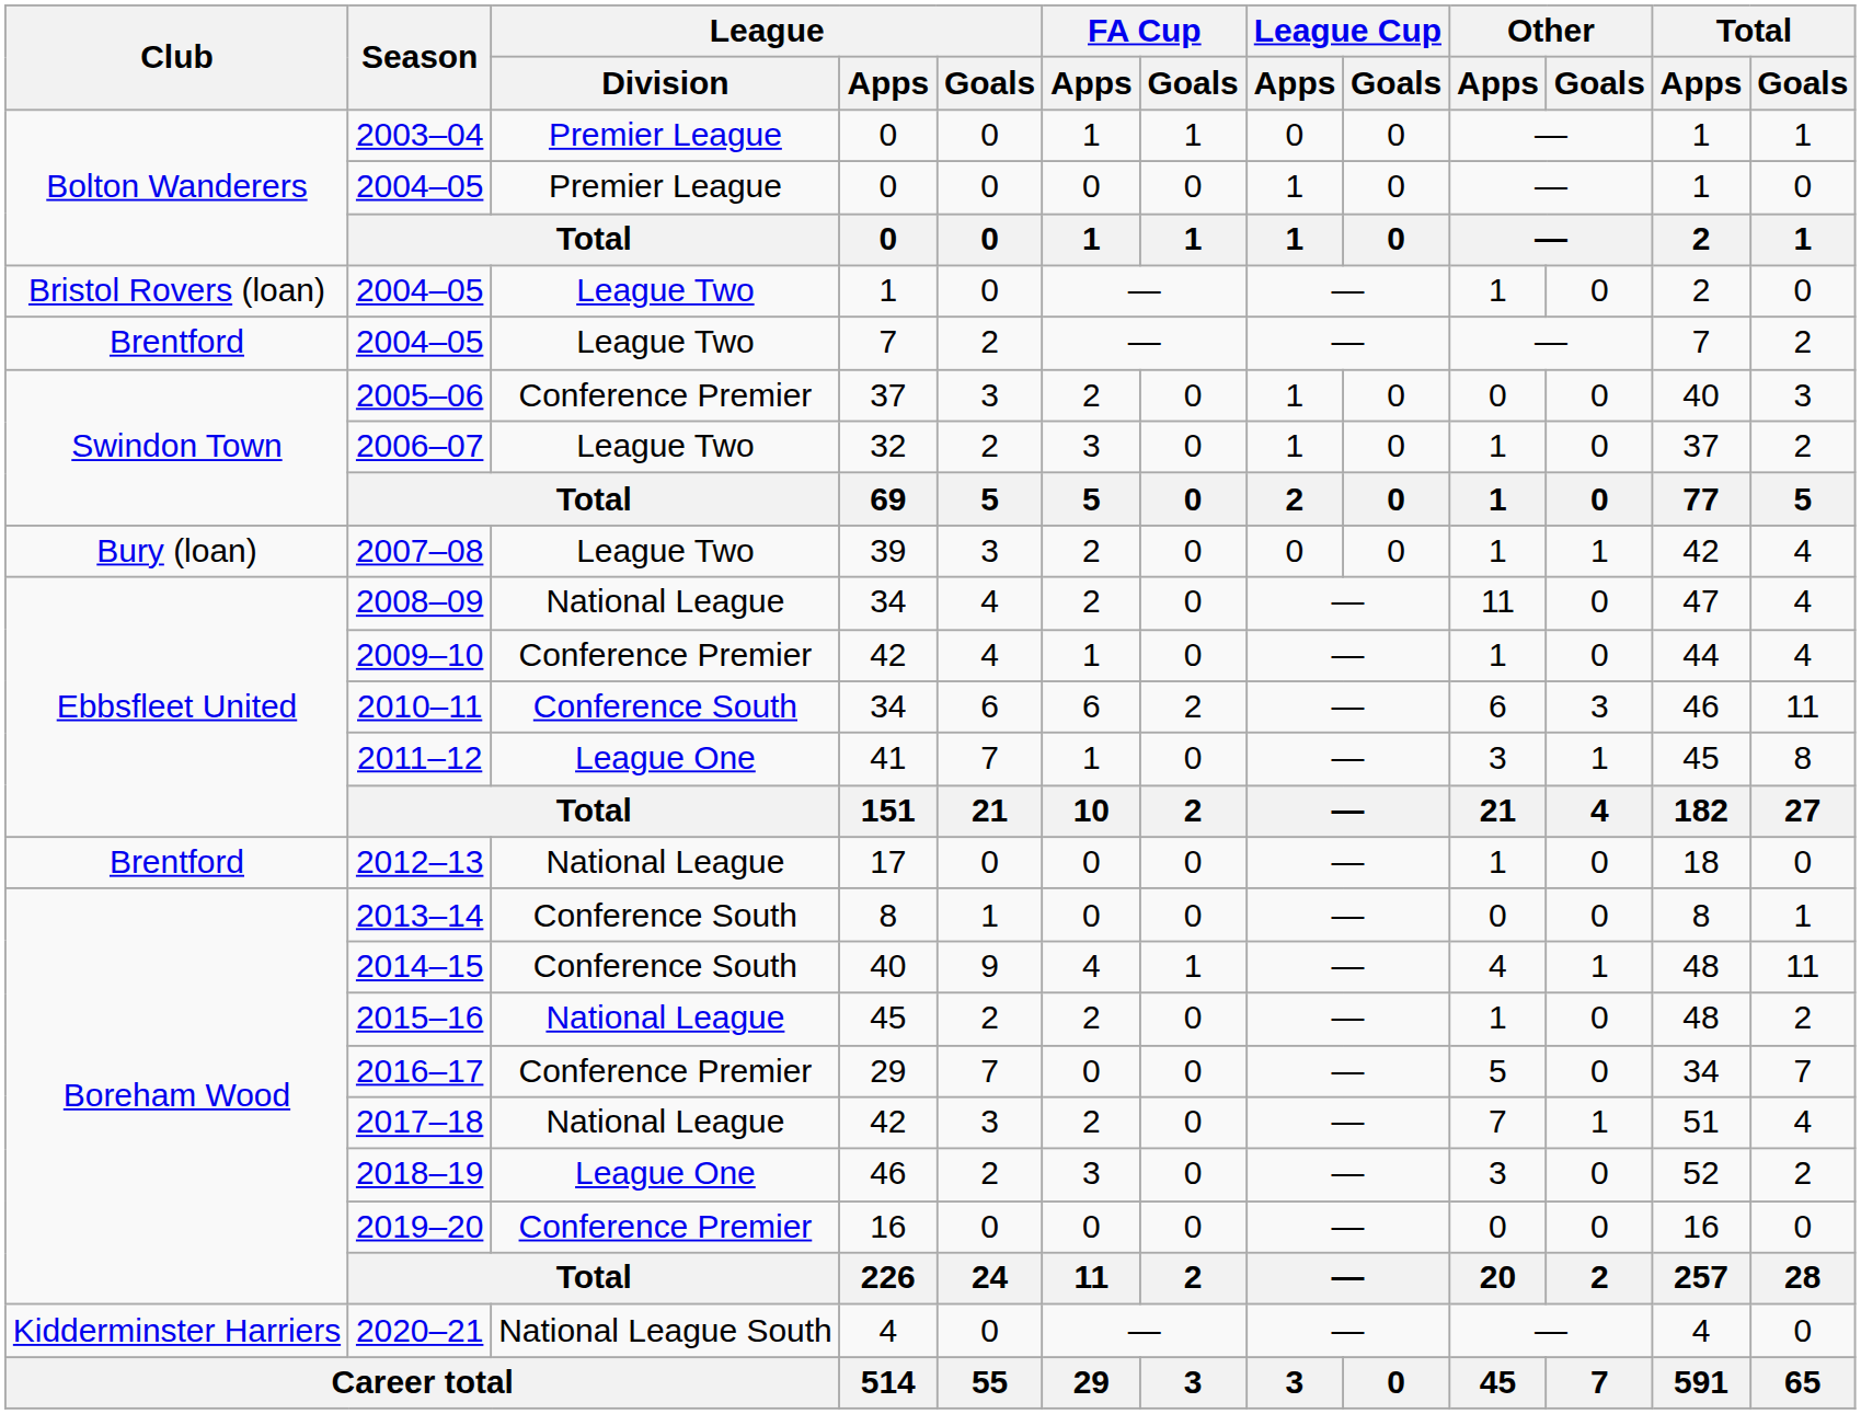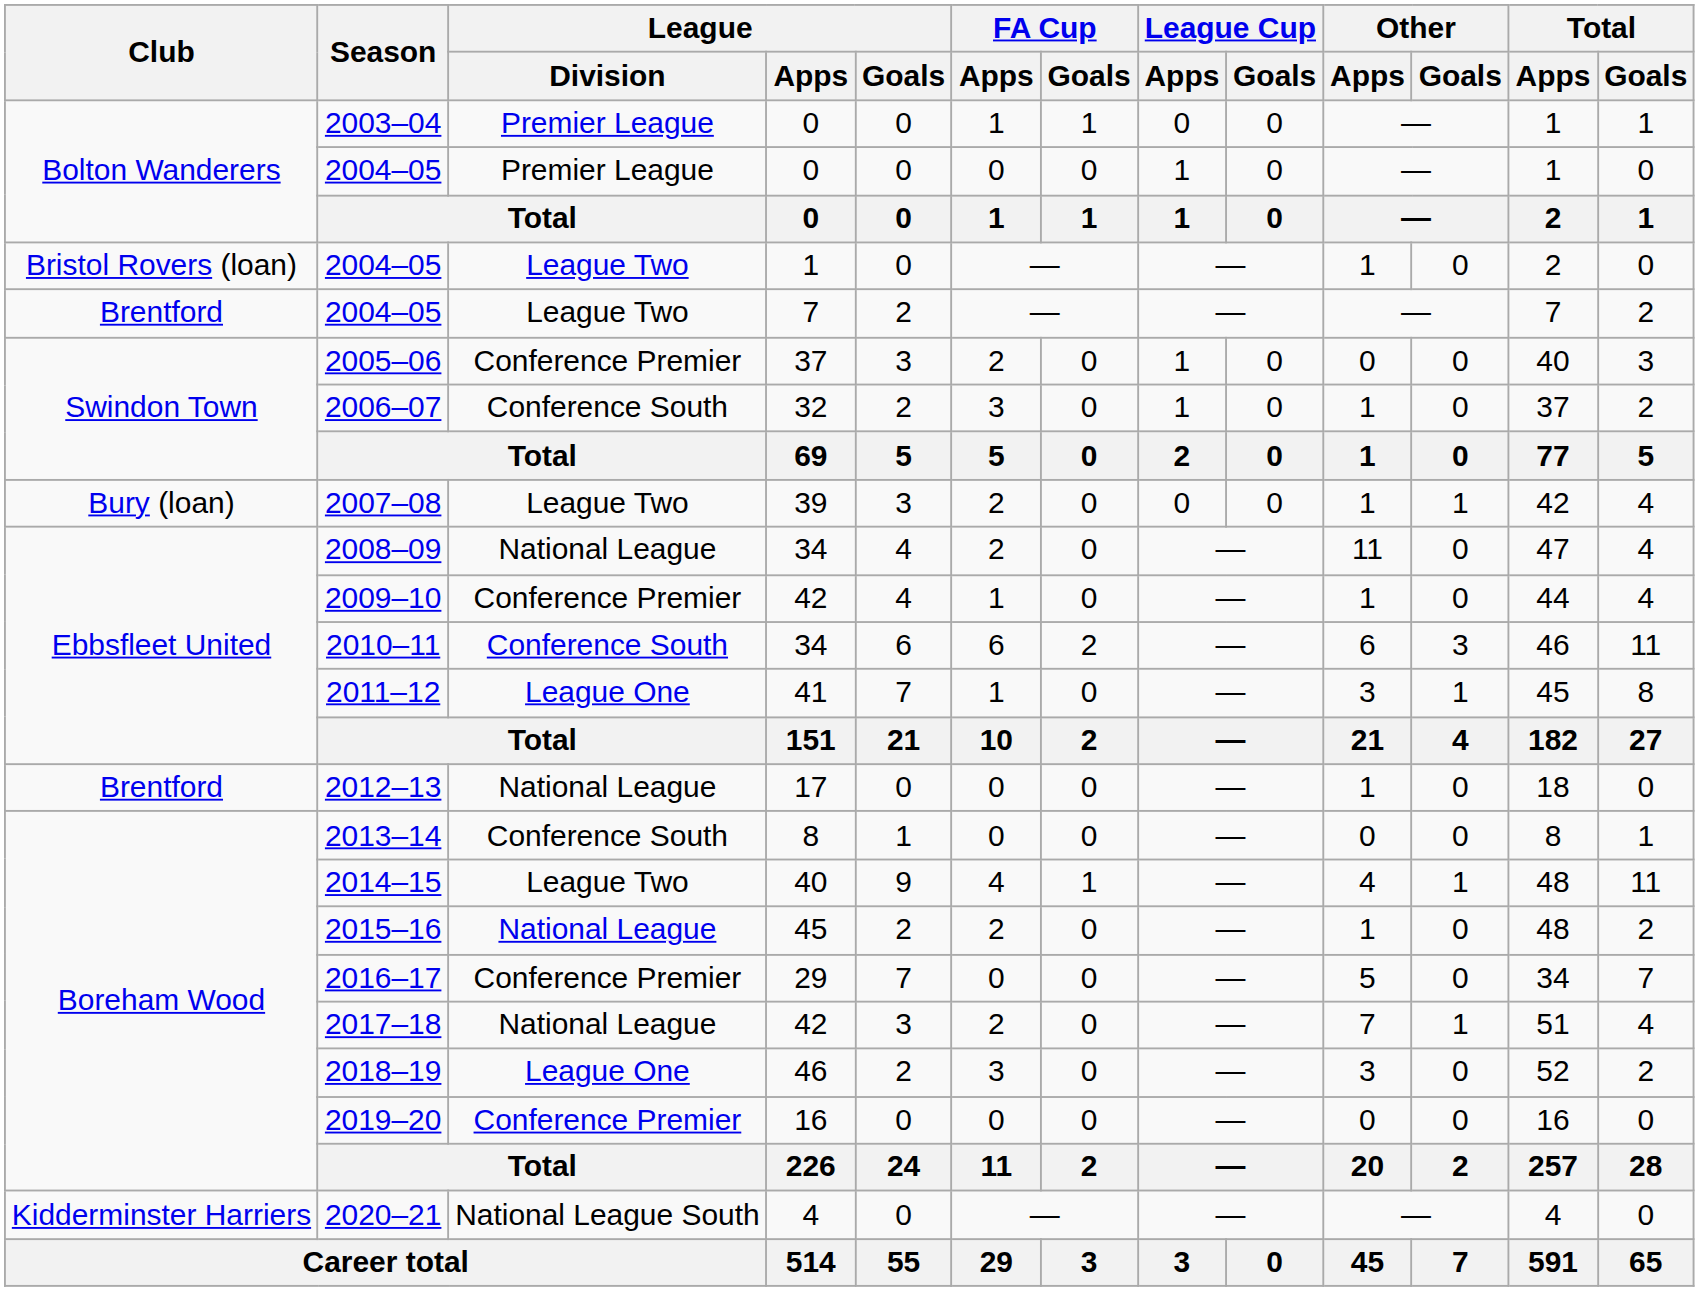2006–07 | League / Division: League Two -> Conference South
2014–15 | League / Division: Conference South -> League Two
